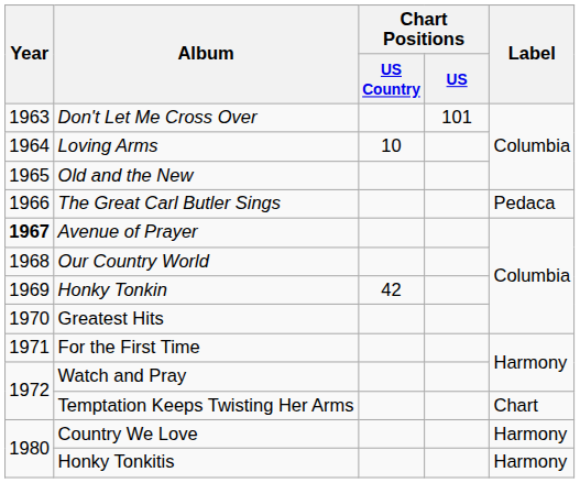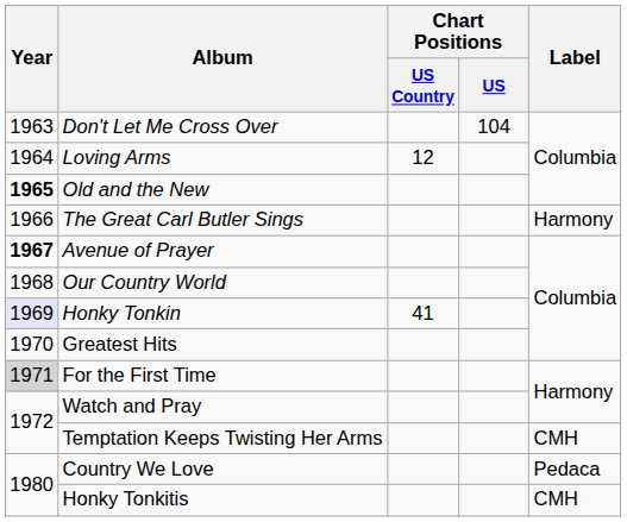Don't Let Me Cross Over | Chart Positions / US: 101 -> 104
Loving Arms | Chart Positions / US Country: 10 -> 12
Old and the New | Year: normal -> bold
The Great Carl Butler Sings | Label: Pedaca -> Harmony
Honky Tonkin | Year: no background -> lavender background
Honky Tonkin | Chart Positions / US Country: 42 -> 41
For the First Time | Year: no background -> lightgrey background
Temptation Keeps Twisting Her Arms | Label: Chart -> CMH
Country We Love | Label: Harmony -> Pedaca
Honky Tonkitis | Label: Harmony -> CMH
